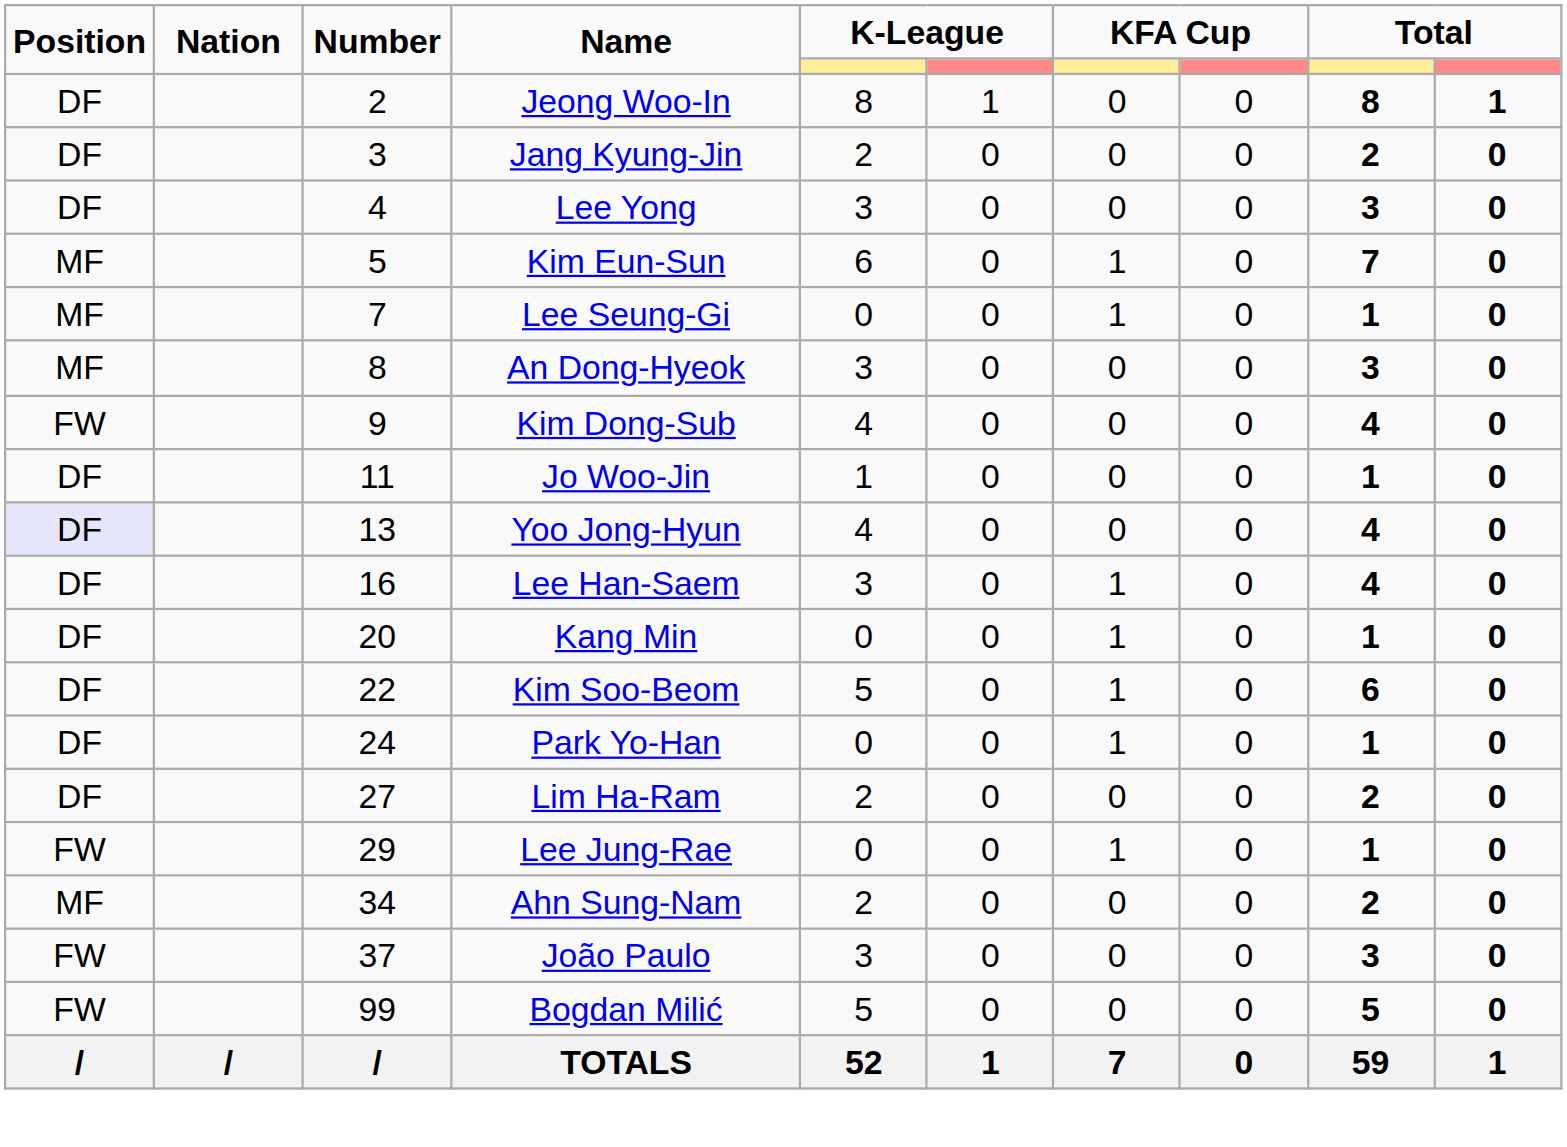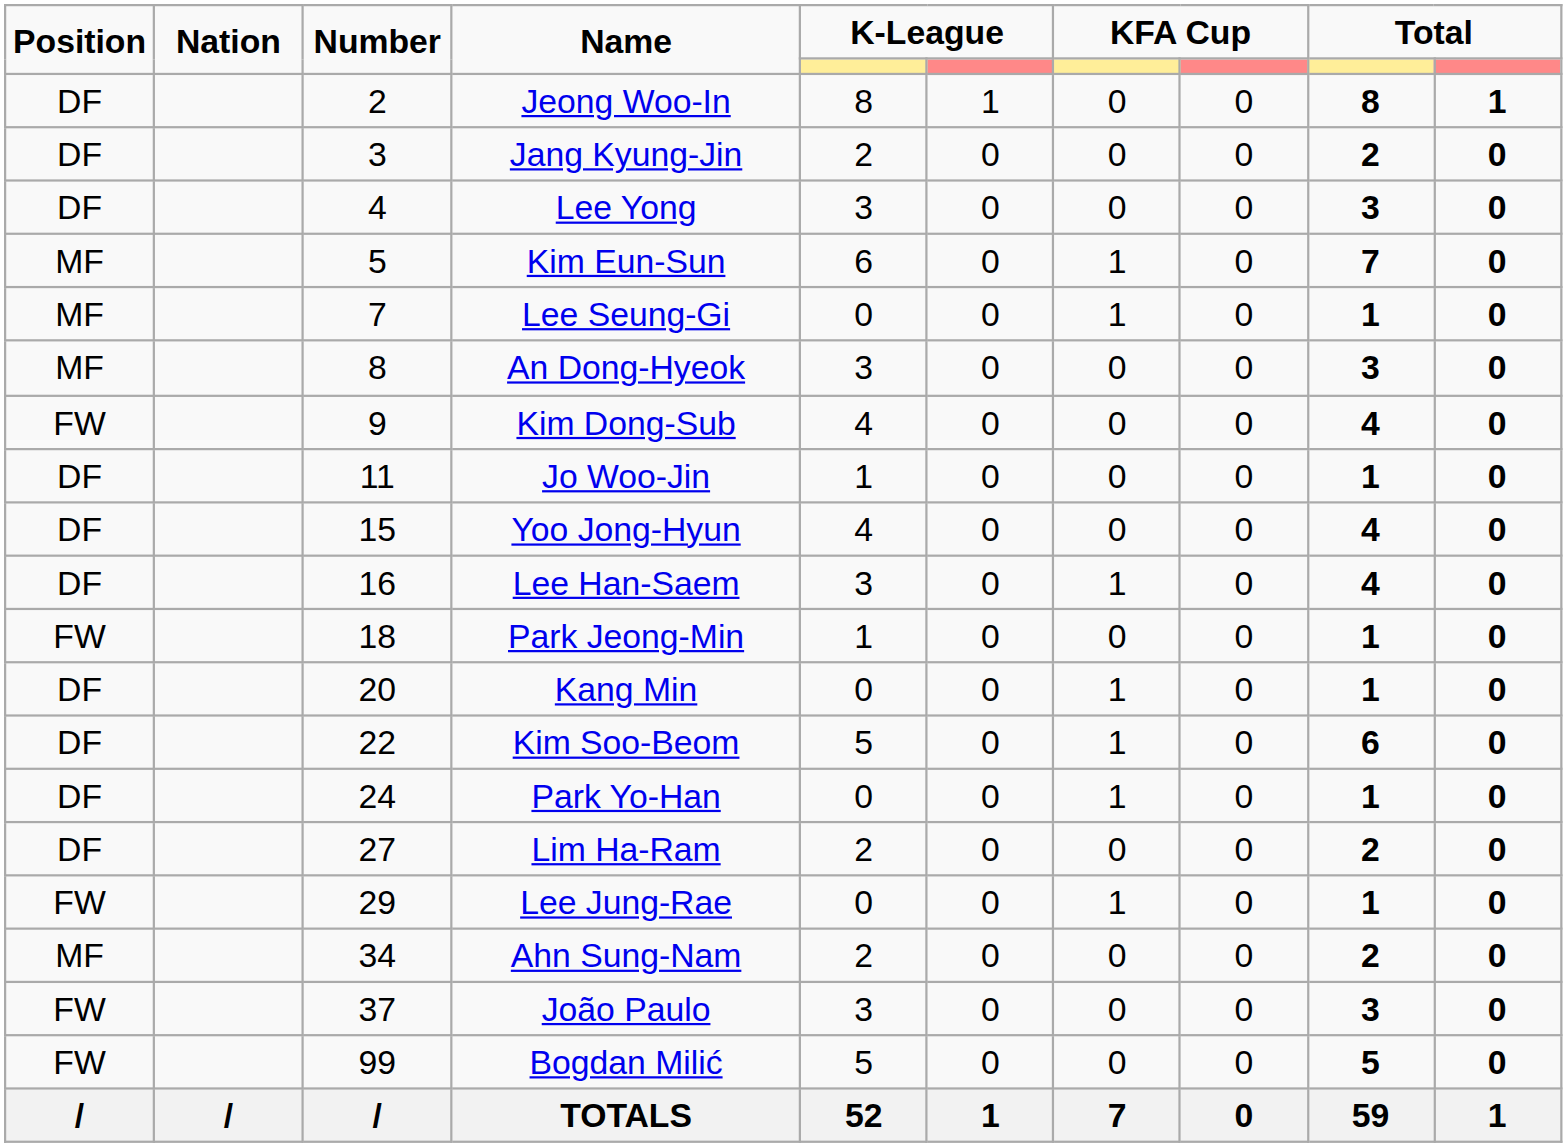Yoo Jong-Hyun | Position: lavender background -> no background
Yoo Jong-Hyun | Number: 13 -> 15
+ row: FW | 18 | Park Jeong-Min | 1 | 0 | 0 | 0 | 1 | 0
